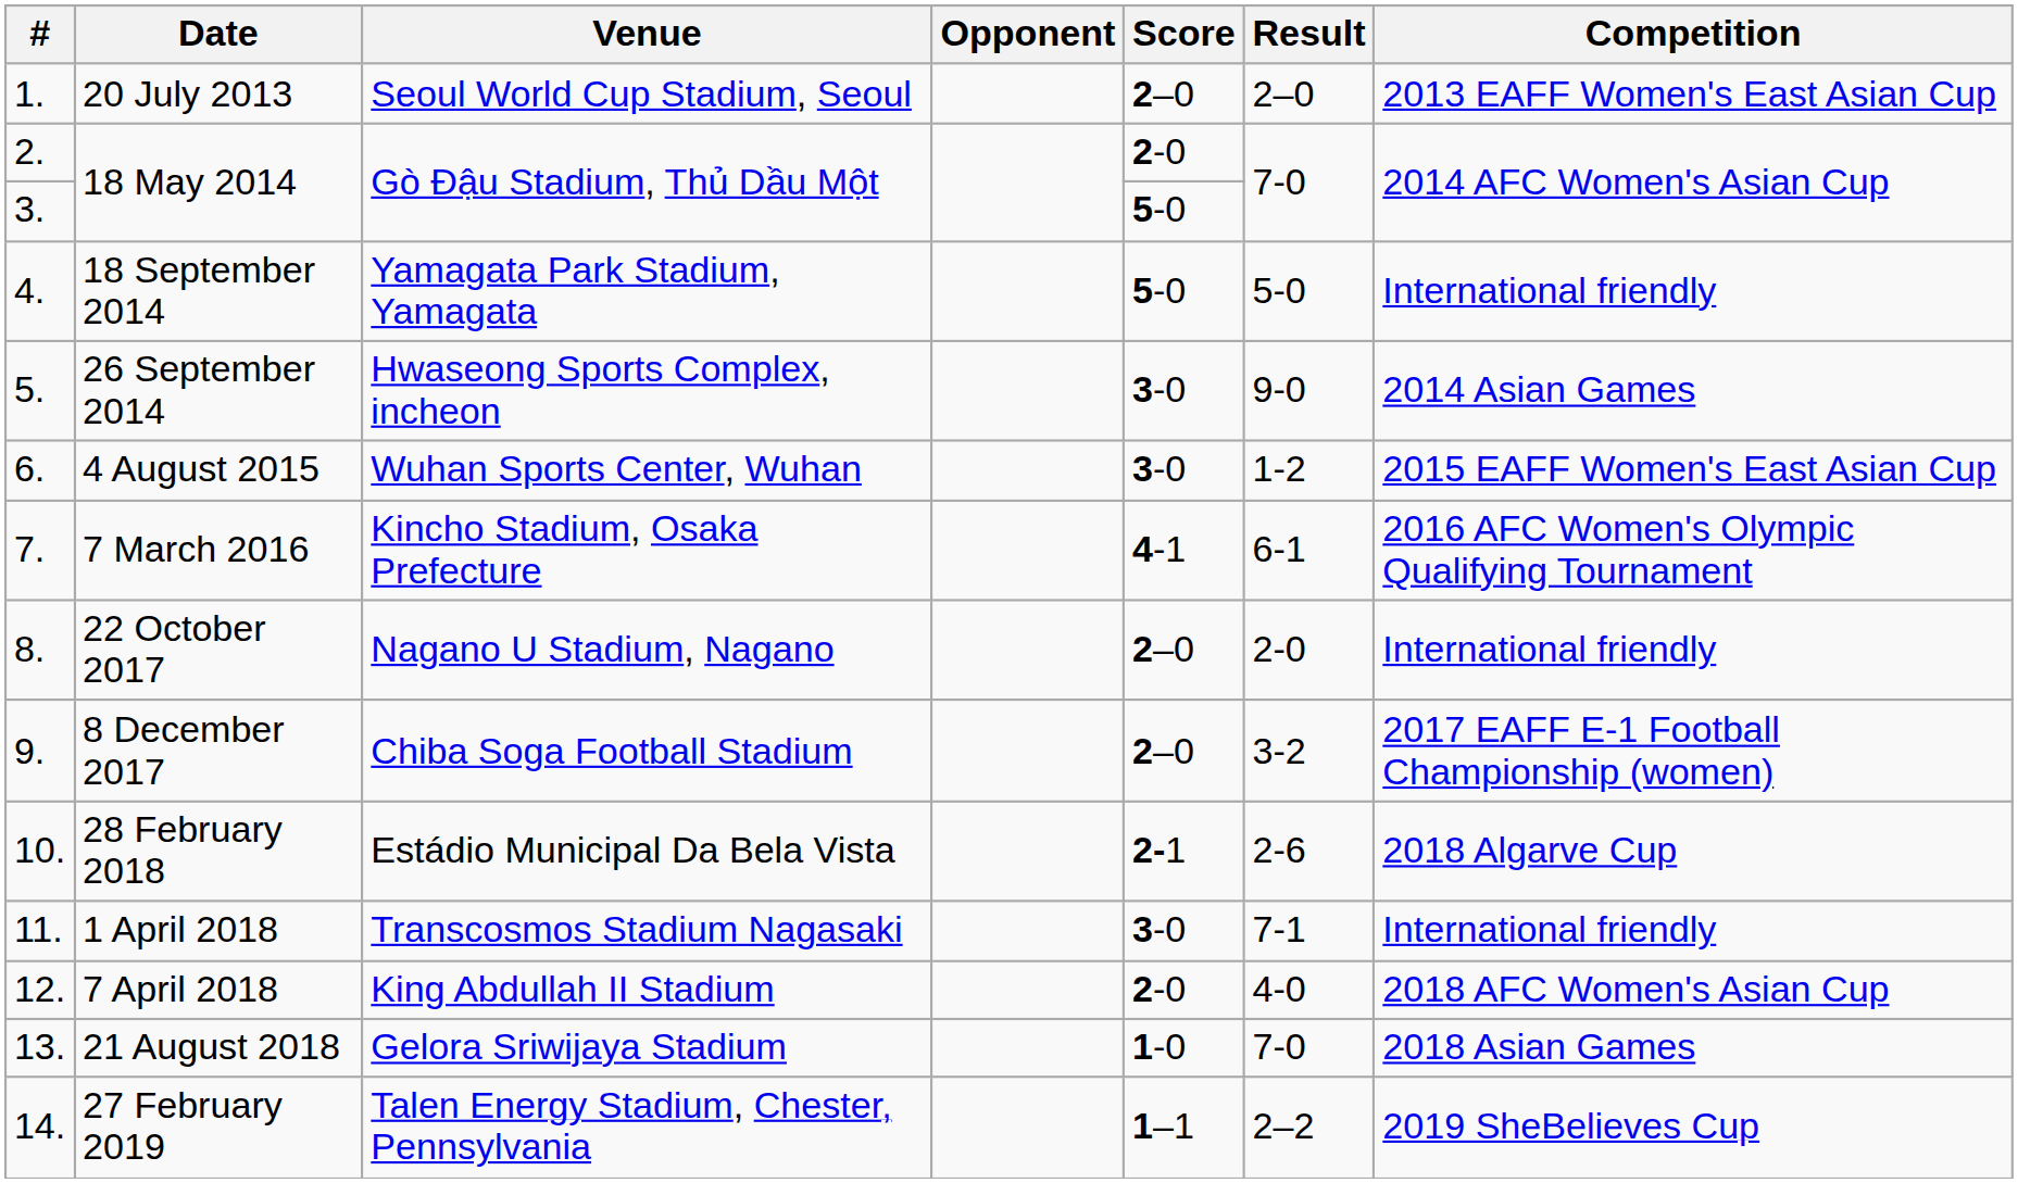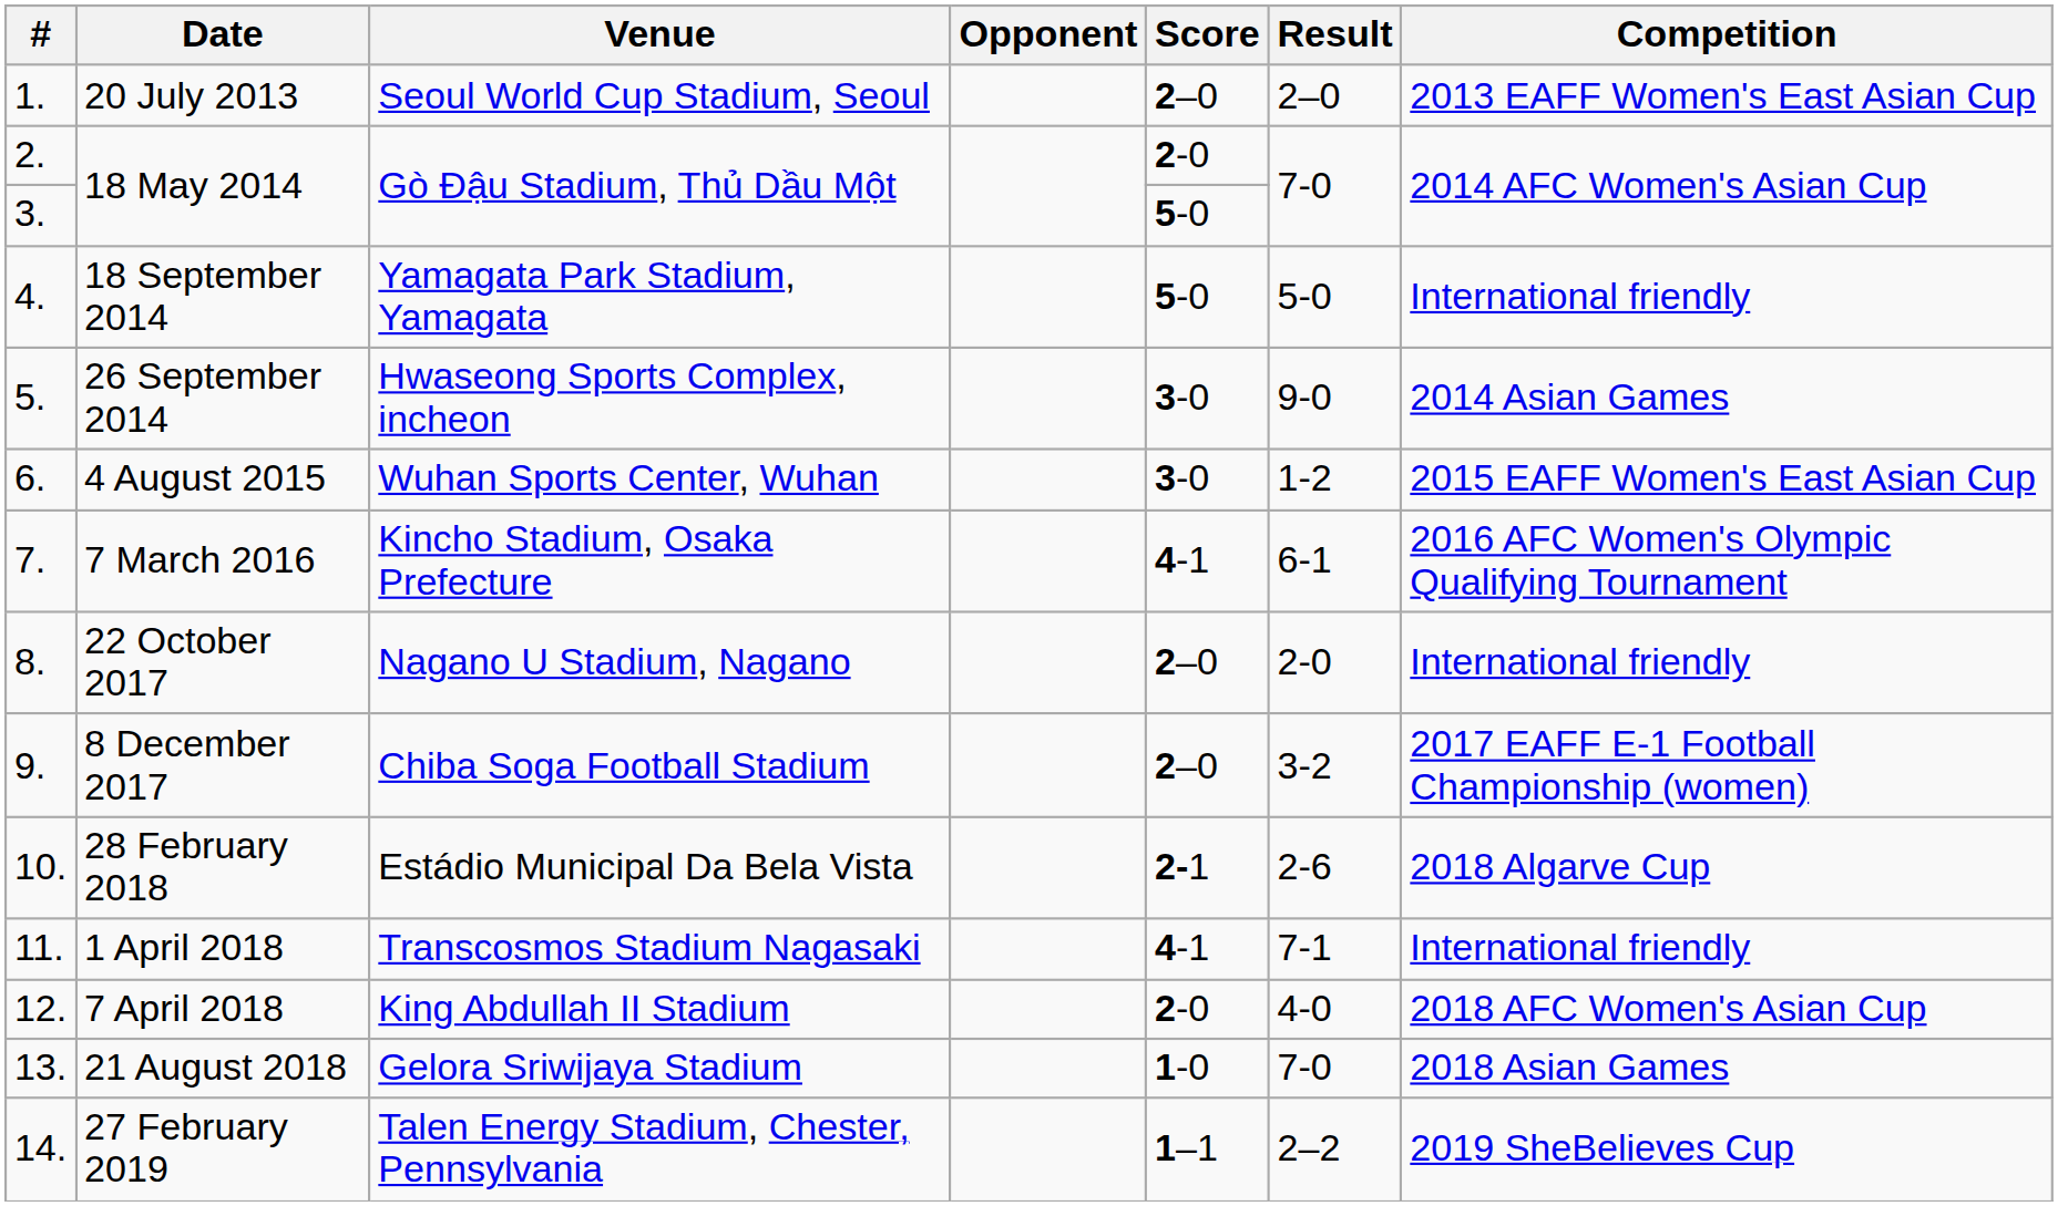1 April 2018 | Score: 3-0 -> 4-1
